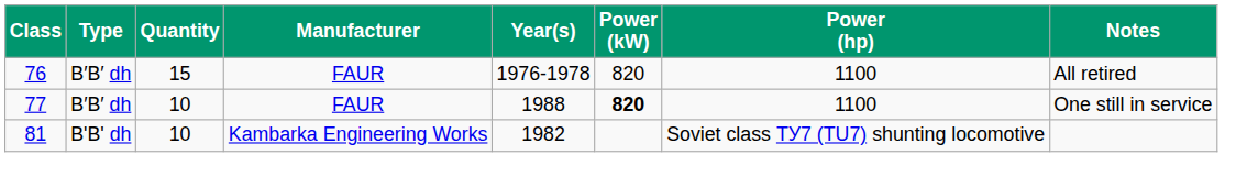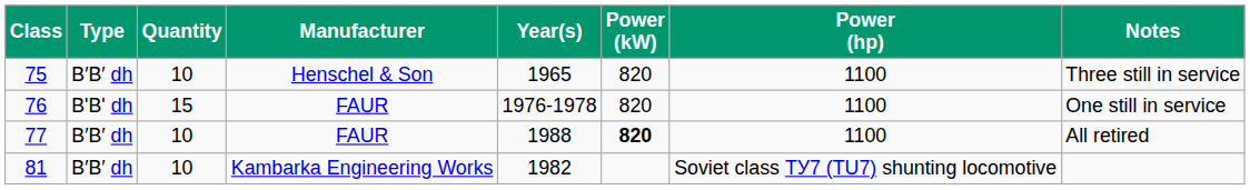+ row: 75 | B′B′ dh | 10 | Henschel & Son | 1965 | 820 | 1100 | Three still in service
76 | Type: B′B′ dh -> B'B' dh
76 | Notes: All retired -> One still in service
77 | Notes: One still in service -> All retired
81 | Type: B'B' dh -> B′B′ dh
